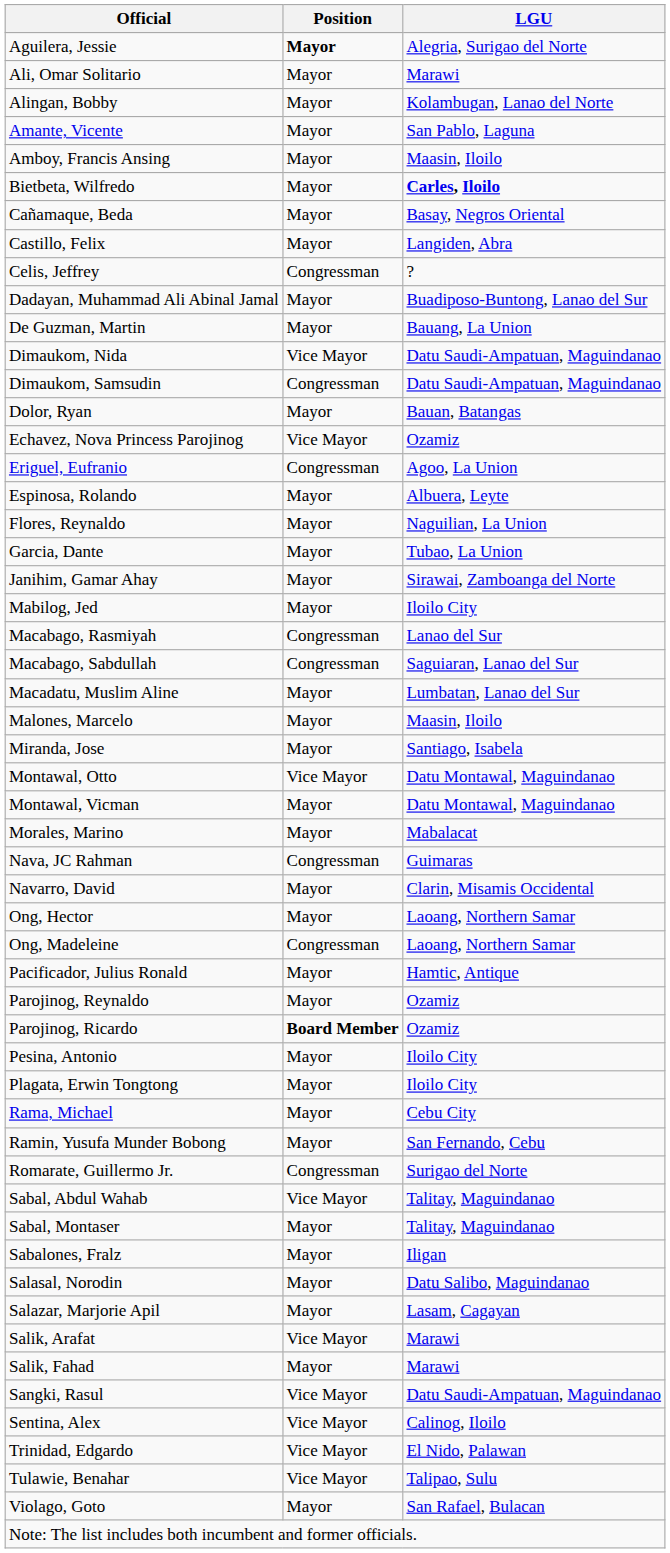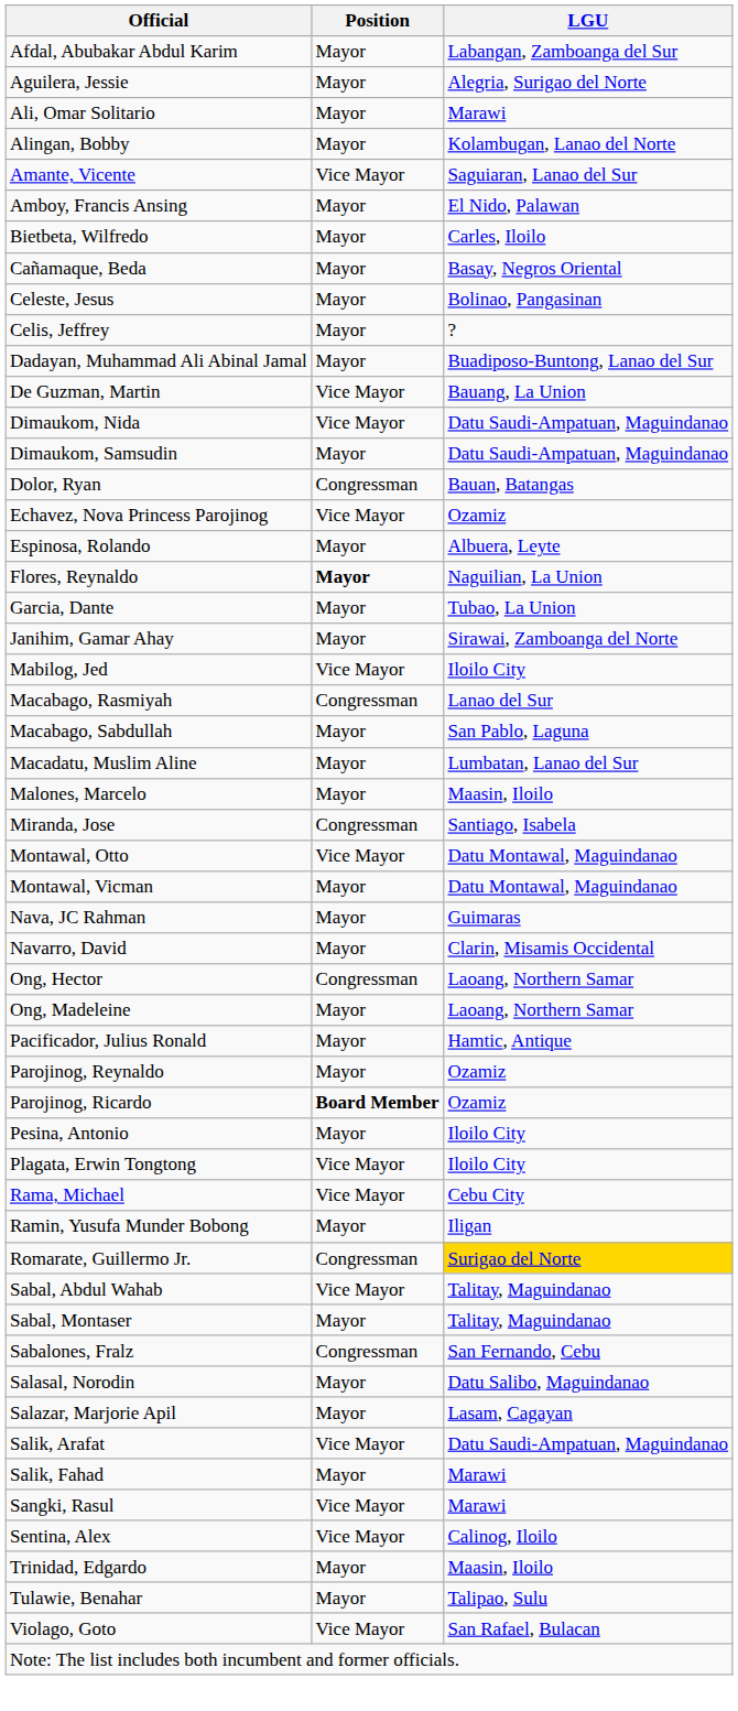+ row: Afdal, Abubakar Abdul Karim | Mayor | Labangan, Zamboanga del Sur
Aguilera, Jessie | Position: bold -> normal
Amante, Vicente | Position: Mayor -> Vice Mayor
Amante, Vicente | LGU: San Pablo, Laguna -> Saguiaran, Lanao del Sur
Amboy, Francis Ansing | LGU: Maasin, Iloilo -> El Nido, Palawan
Bietbeta, Wilfredo | LGU: bold -> normal
- row: Castillo, Felix | Mayor | Langiden, Abra
+ row: Celeste, Jesus | Mayor | Bolinao, Pangasinan
Celis, Jeffrey | Position: Congressman -> Mayor
De Guzman, Martin | Position: Mayor -> Vice Mayor
Dimaukom, Samsudin | Position: Congressman -> Mayor
Dolor, Ryan | Position: Mayor -> Congressman
- row: Eriguel, Eufranio | Congressman | Agoo, La Union
Flores, Reynaldo | Position: normal -> bold
Mabilog, Jed | Position: Mayor -> Vice Mayor
Macabago, Sabdullah | Position: Congressman -> Mayor
Macabago, Sabdullah | LGU: Saguiaran, Lanao del Sur -> San Pablo, Laguna
Miranda, Jose | Position: Mayor -> Congressman
- row: Morales, Marino | Mayor | Mabalacat
Nava, JC Rahman | Position: Congressman -> Mayor
Ong, Hector | Position: Mayor -> Congressman
Ong, Madeleine | Position: Congressman -> Mayor
Plagata, Erwin Tongtong | Position: Mayor -> Vice Mayor
Rama, Michael | Position: Mayor -> Vice Mayor
Ramin, Yusufa Munder Bobong | LGU: San Fernando, Cebu -> Iligan
Romarate, Guillermo Jr. | LGU: no background -> gold background
Sabalones, Fralz | Position: Mayor -> Congressman
Sabalones, Fralz | LGU: Iligan -> San Fernando, Cebu
Salik, Arafat | LGU: Marawi -> Datu Saudi-Ampatuan, Maguindanao
Sangki, Rasul | LGU: Datu Saudi-Ampatuan, Maguindanao -> Marawi
Trinidad, Edgardo | Position: Vice Mayor -> Mayor
Trinidad, Edgardo | LGU: El Nido, Palawan -> Maasin, Iloilo
Tulawie, Benahar | Position: Vice Mayor -> Mayor
Violago, Goto | Position: Mayor -> Vice Mayor
